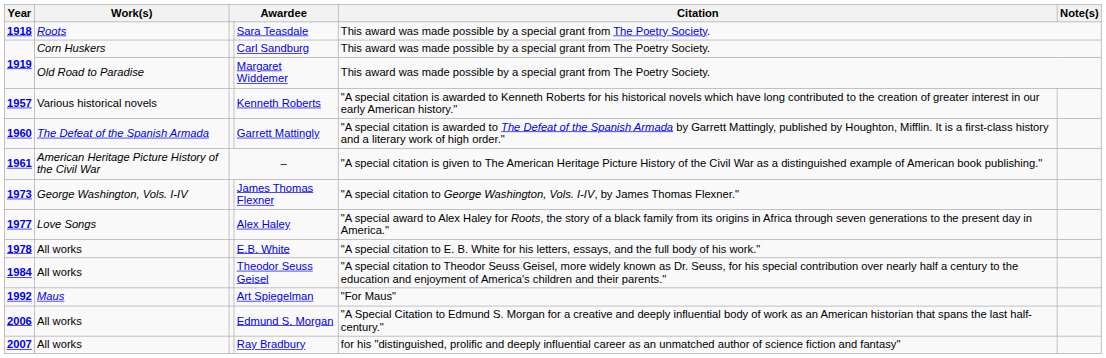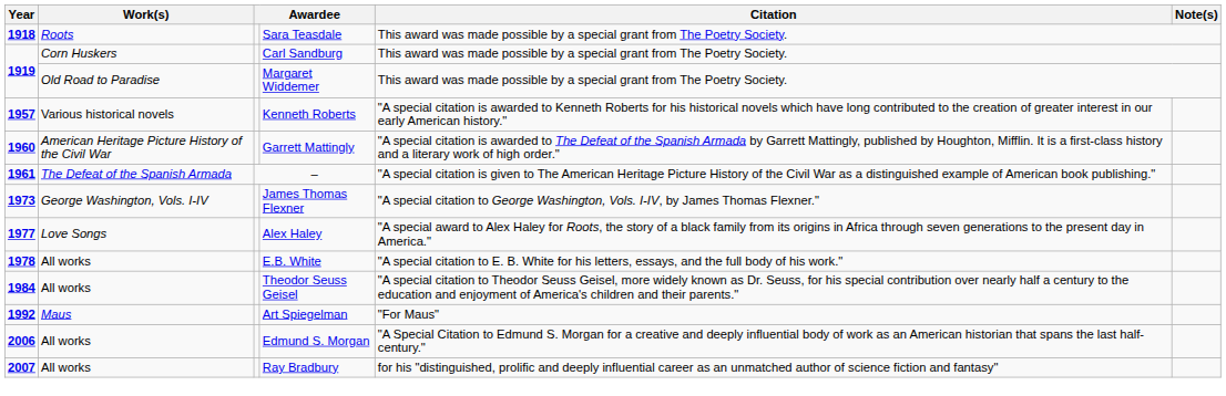Garrett Mattingly | Work(s): The Defeat of the Spanish Armada -> American Heritage Picture History of the Civil War
– | Work(s): American Heritage Picture History of the Civil War -> The Defeat of the Spanish Armada
